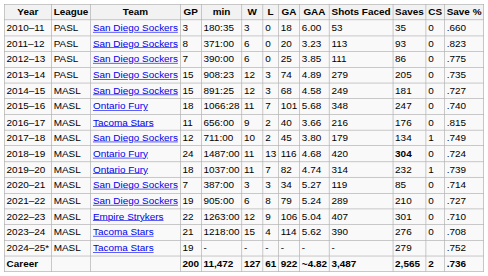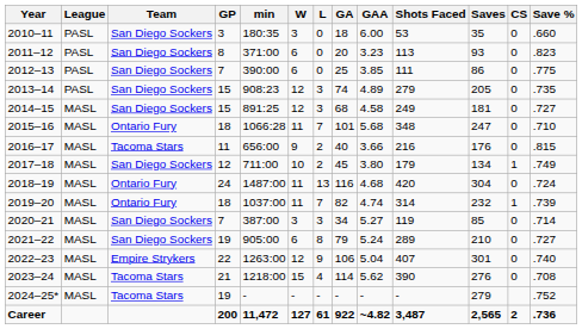2015–16 | Save %: .740 -> .710
2018–19 | Saves: bold -> normal
2022–23 | Save %: .710 -> .740
